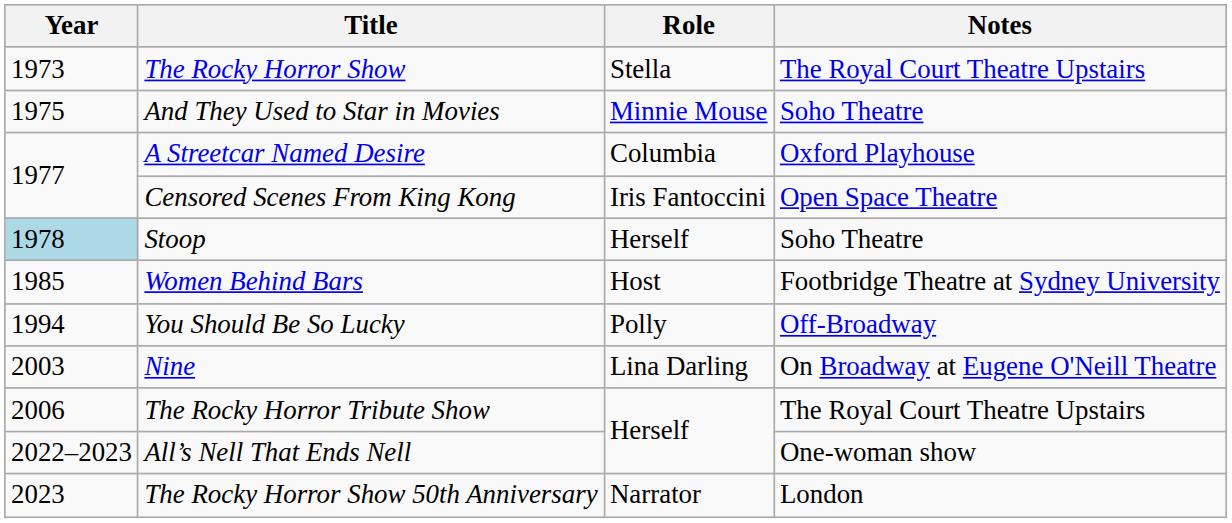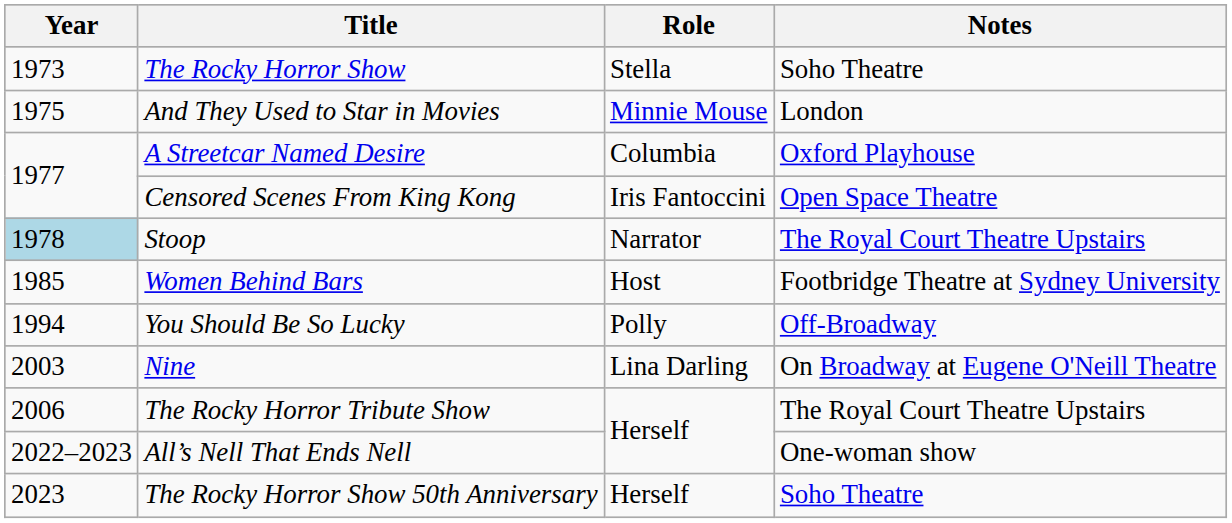The Rocky Horror Show | Notes: The Royal Court Theatre Upstairs -> Soho Theatre
And They Used to Star in Movies | Notes: Soho Theatre -> London
Stoop | Role: Herself -> Narrator
Stoop | Notes: Soho Theatre -> The Royal Court Theatre Upstairs
The Rocky Horror Show 50th Anniversary | Role: Narrator -> Herself
The Rocky Horror Show 50th Anniversary | Notes: London -> Soho Theatre
